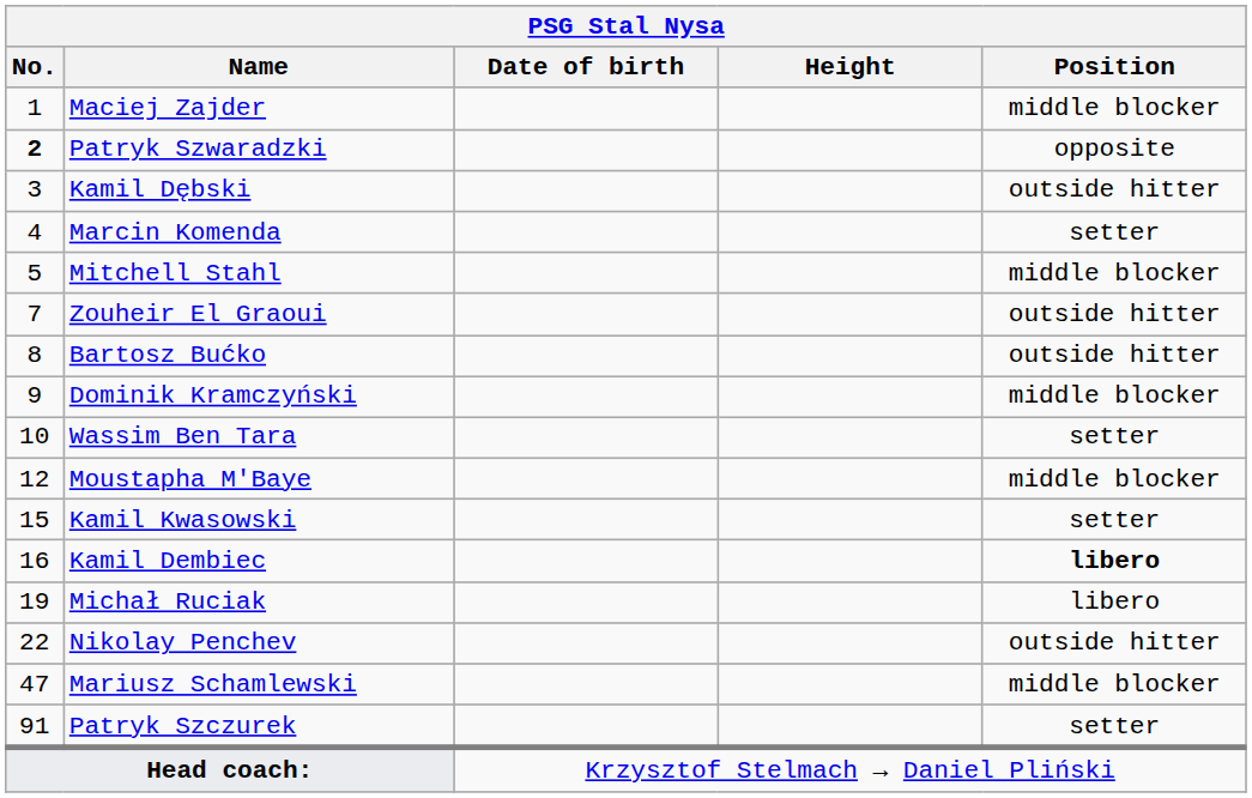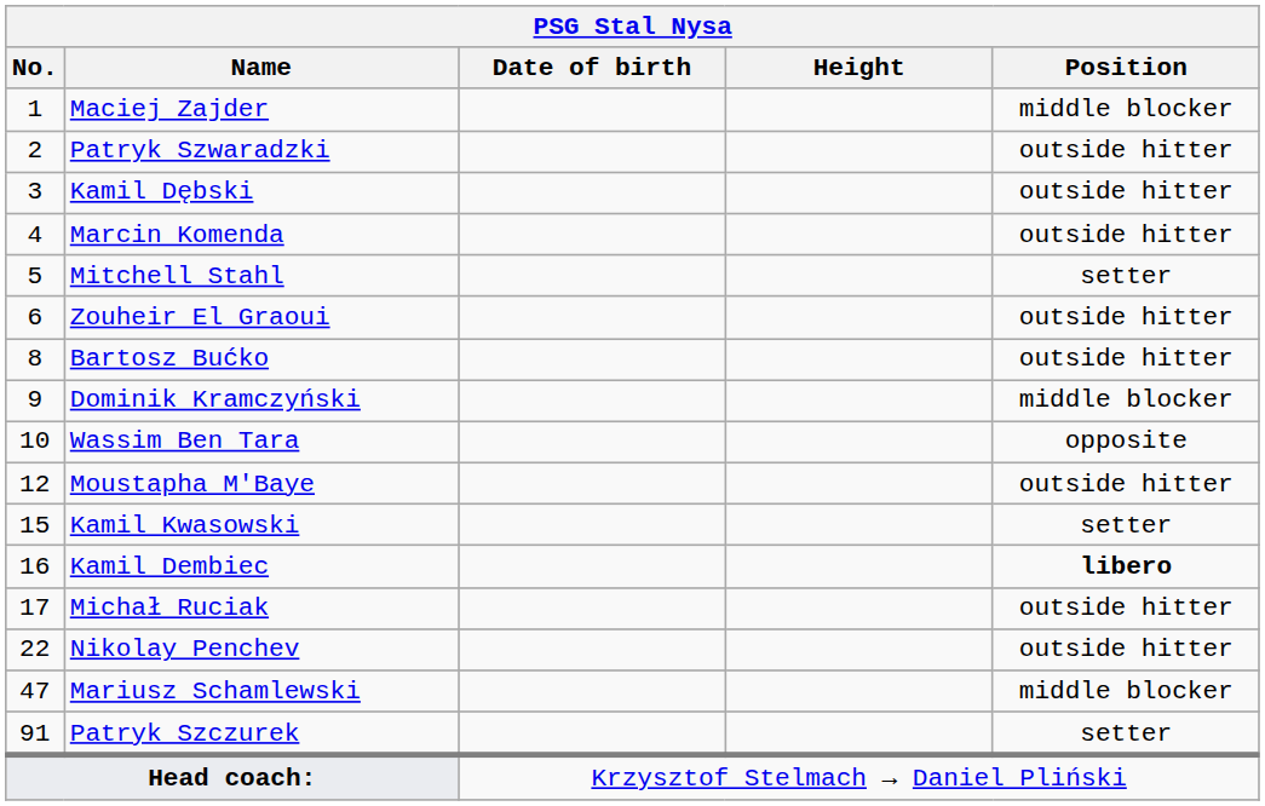Patryk Szwaradzki | No.: bold -> normal
Patryk Szwaradzki | Position: opposite -> outside hitter
Marcin Komenda | Position: setter -> outside hitter
Mitchell Stahl | Position: middle blocker -> setter
Zouheir El Graoui | No.: 7 -> 6
Wassim Ben Tara | Position: setter -> opposite
Moustapha M'Baye | Position: middle blocker -> outside hitter
Michał Ruciak | No.: 19 -> 17
Michał Ruciak | Position: libero -> outside hitter
